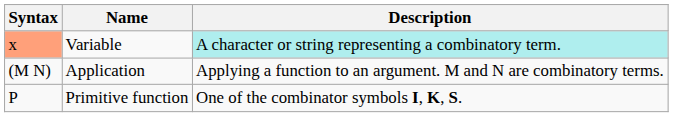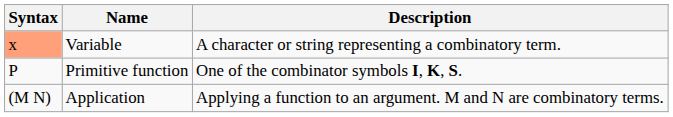Variable | Description: paleturquoise background -> no background
rows swapped: Primitive function <-> Application
